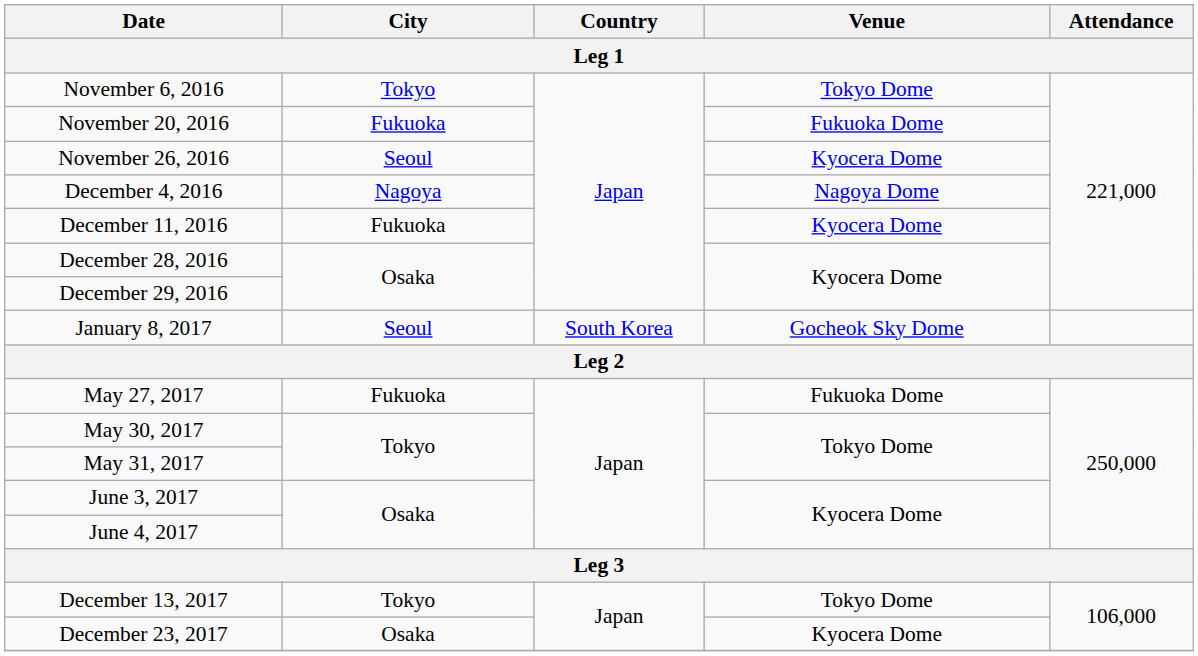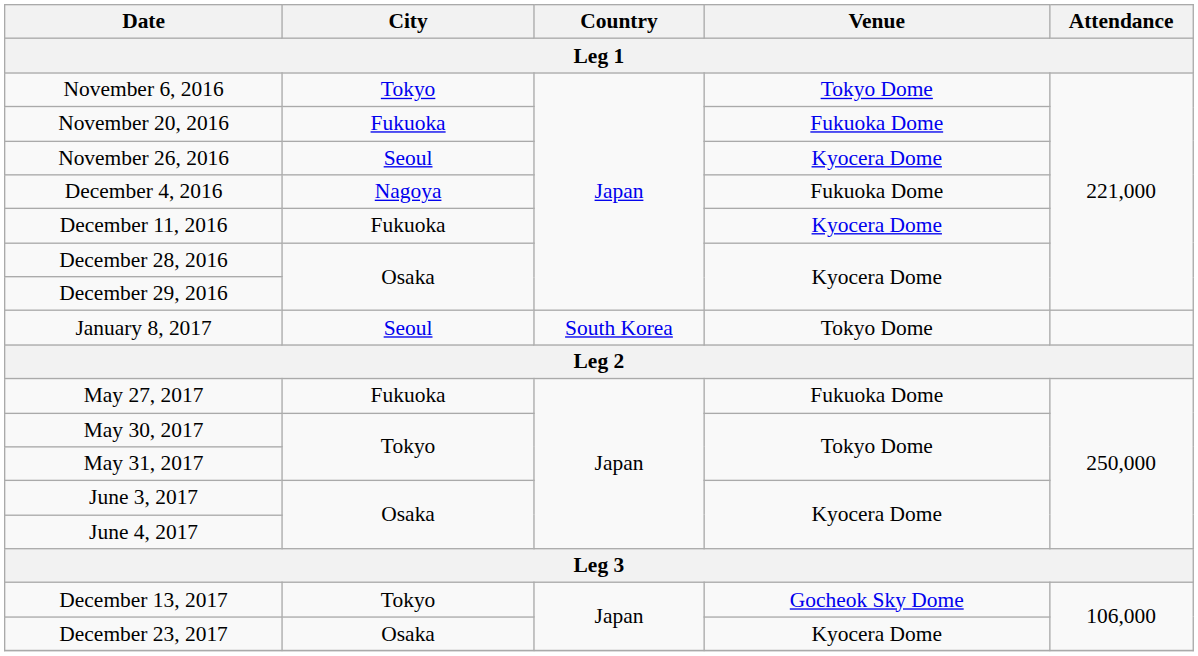December 4, 2016 | Venue: Nagoya Dome -> Fukuoka Dome
January 8, 2017 | Venue: Gocheok Sky Dome -> Tokyo Dome
December 13, 2017 | Venue: Tokyo Dome -> Gocheok Sky Dome
